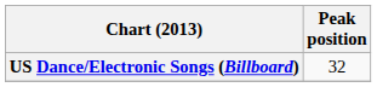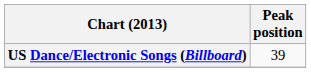US Dance/Electronic Songs (Billboard) | Peak position: 32 -> 39
